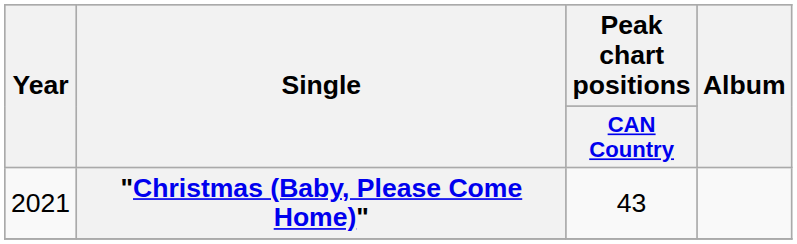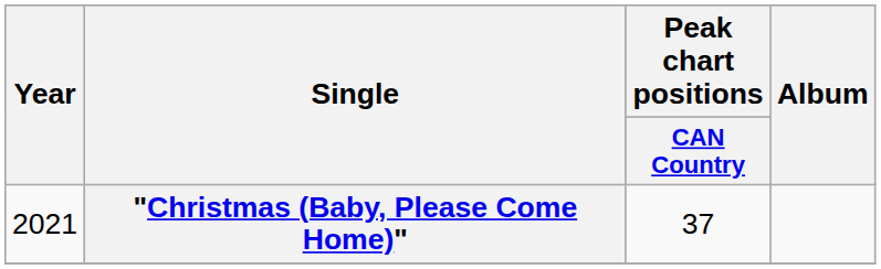"Christmas (Baby, Please Come Home)" | Peak chart positions / CAN Country: 43 -> 37
